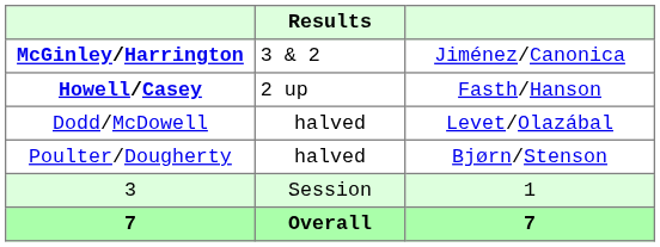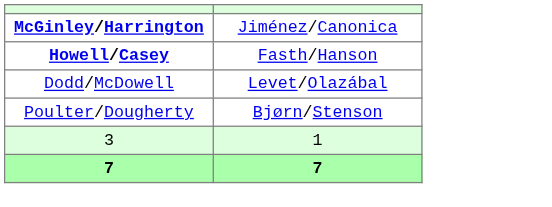- column: Results | 3 & 2 | 2 up | halved | halved | Session | Overall
